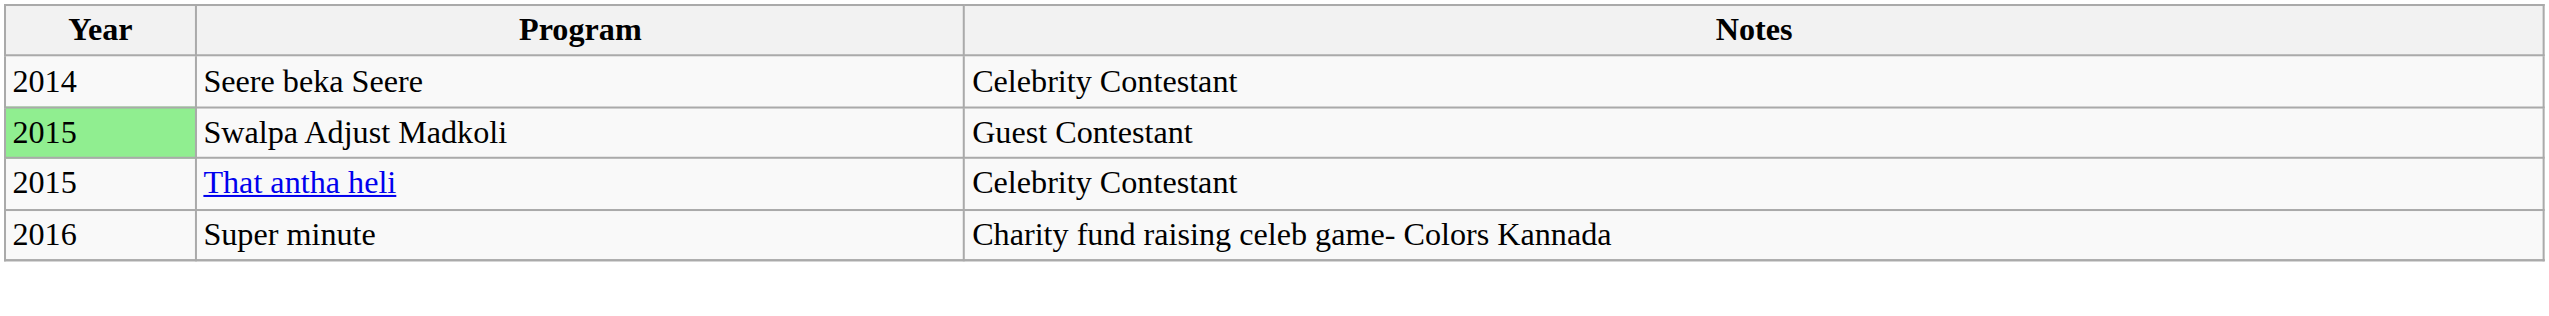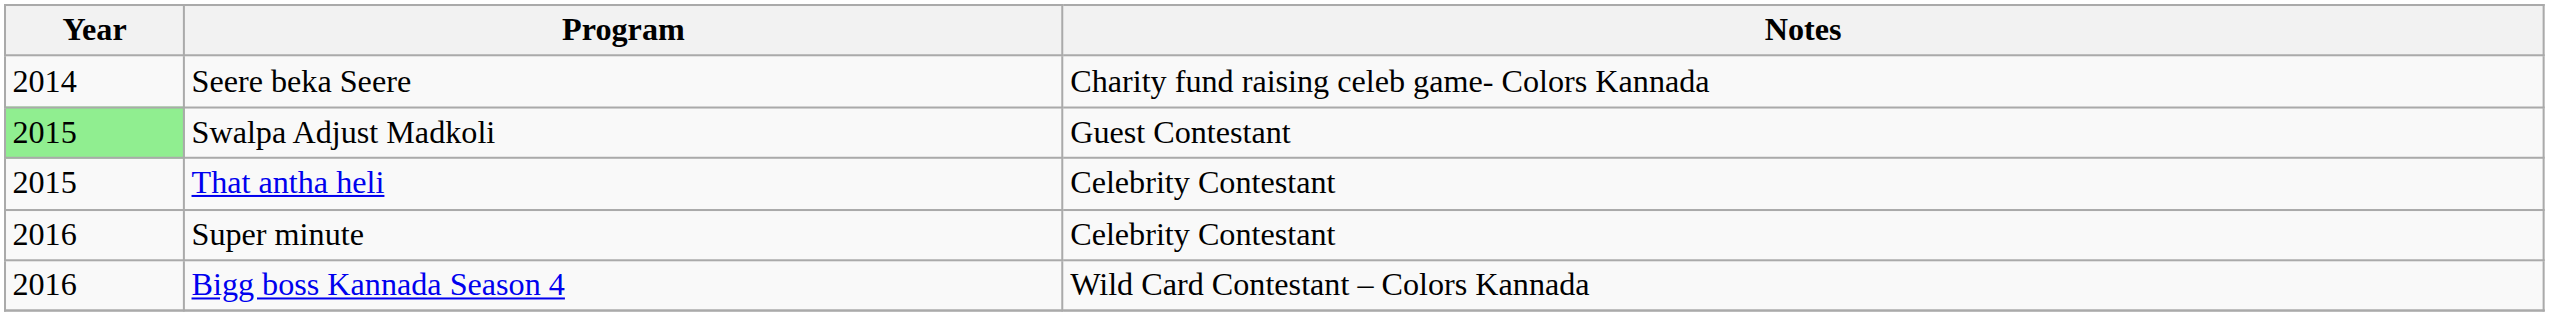Seere beka Seere | Notes: Celebrity Contestant -> Charity fund raising celeb game- Colors Kannada
Super minute | Notes: Charity fund raising celeb game- Colors Kannada -> Celebrity Contestant
+ row: 2016 | Bigg boss Kannada Season 4 | Wild Card Contestant – Colors Kannada
